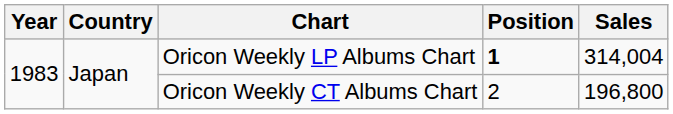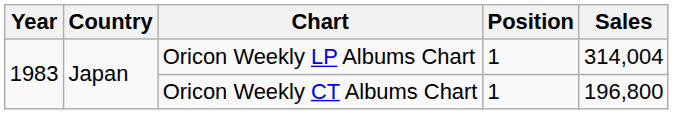Oricon Weekly LP Albums Chart | Position: bold -> normal
Oricon Weekly CT Albums Chart | Position: 2 -> 1
